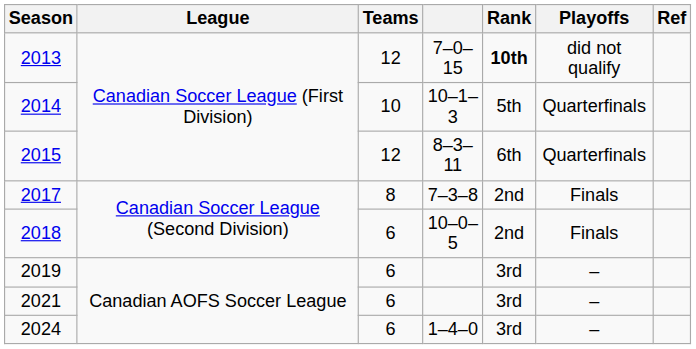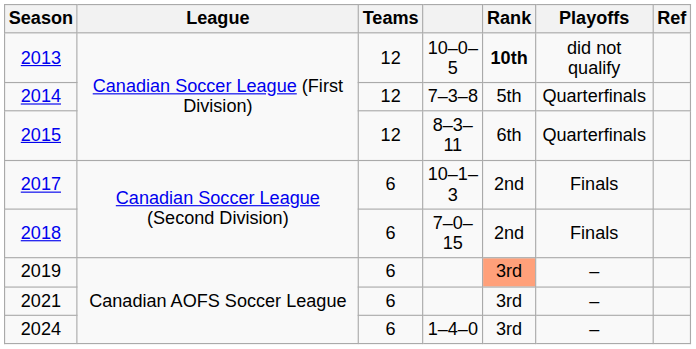2013 | column 4: 7–0–15 -> 10–0–5
2014 | Teams: 10 -> 12
2014 | column 4: 10–1–3 -> 7–3–8
2017 | Teams: 8 -> 6
2017 | column 4: 7–3–8 -> 10–1–3
2018 | column 4: 10–0–5 -> 7–0–15
2019 | Rank: no background -> lightsalmon background
